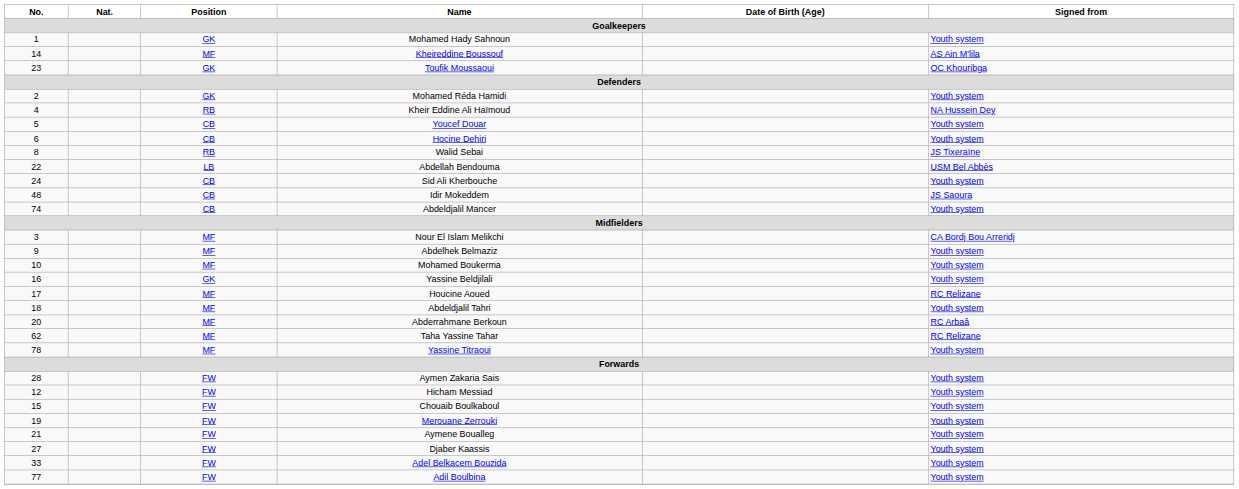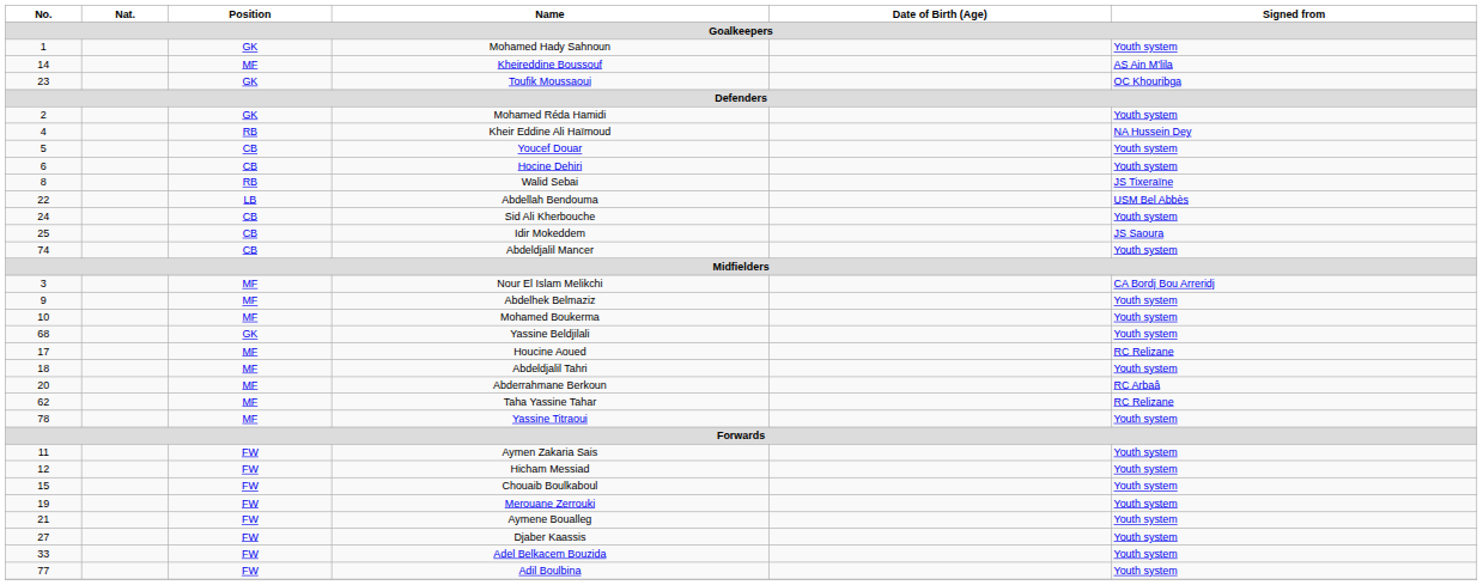Idir Mokeddem | No.: 48 -> 25
Yassine Beldjilali | No.: 16 -> 68
Aymen Zakaria Sais | No.: 28 -> 11
